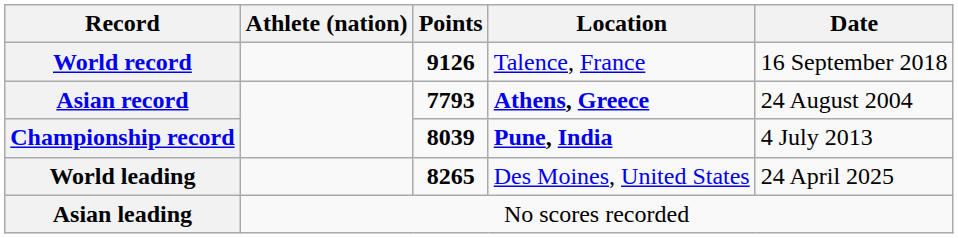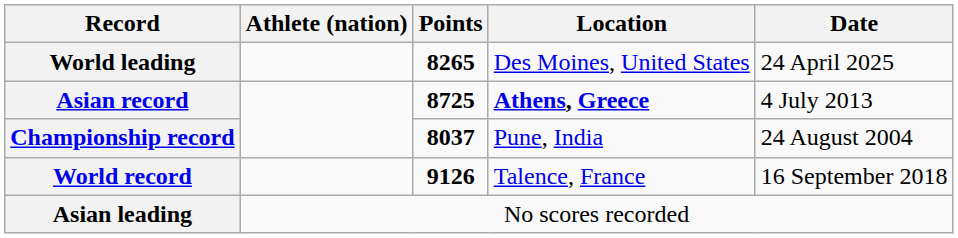rows swapped: World record <-> World leading
Asian record | Points: 7793 -> 8725
Asian record | Date: 24 August 2004 -> 4 July 2013
Championship record | Points: 8039 -> 8037
Championship record | Location: bold -> normal
Championship record | Date: 4 July 2013 -> 24 August 2004
